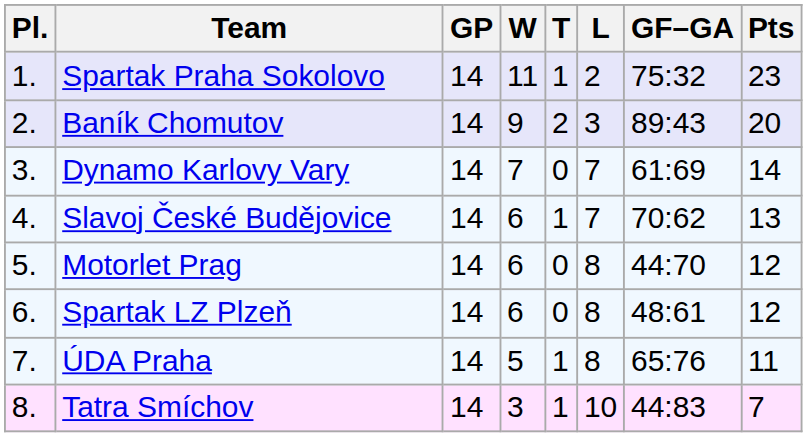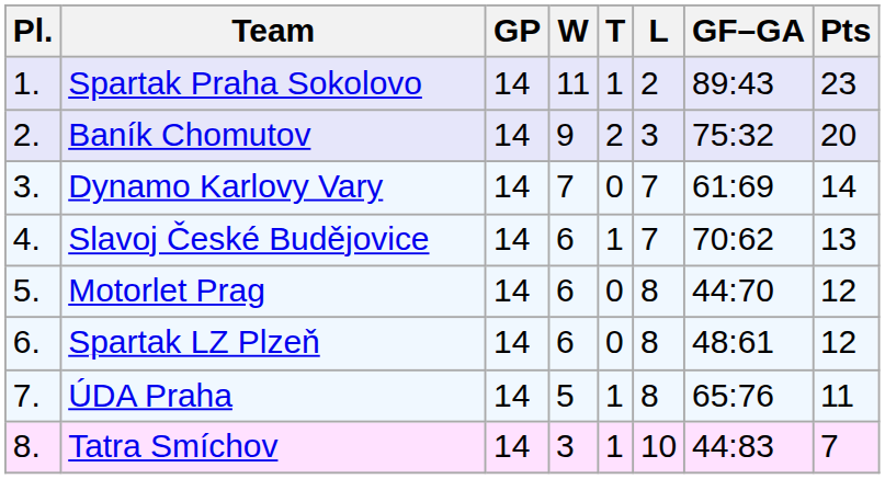Spartak Praha Sokolovo | GF–GA: 75:32 -> 89:43
Baník Chomutov | GF–GA: 89:43 -> 75:32
